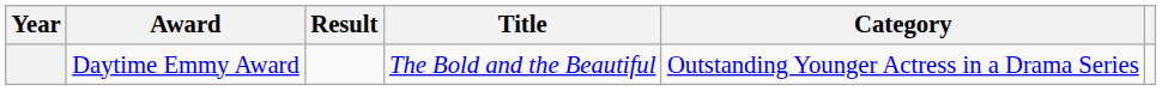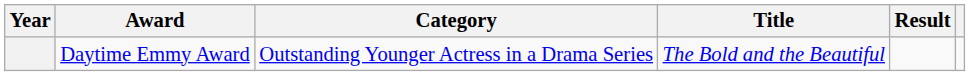columns swapped: Category <-> Result
